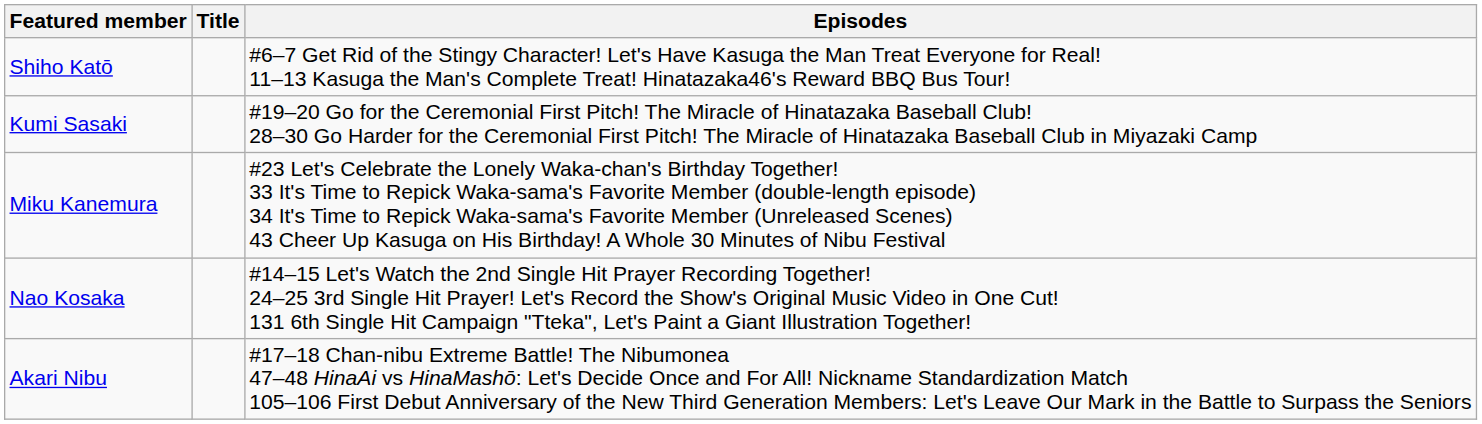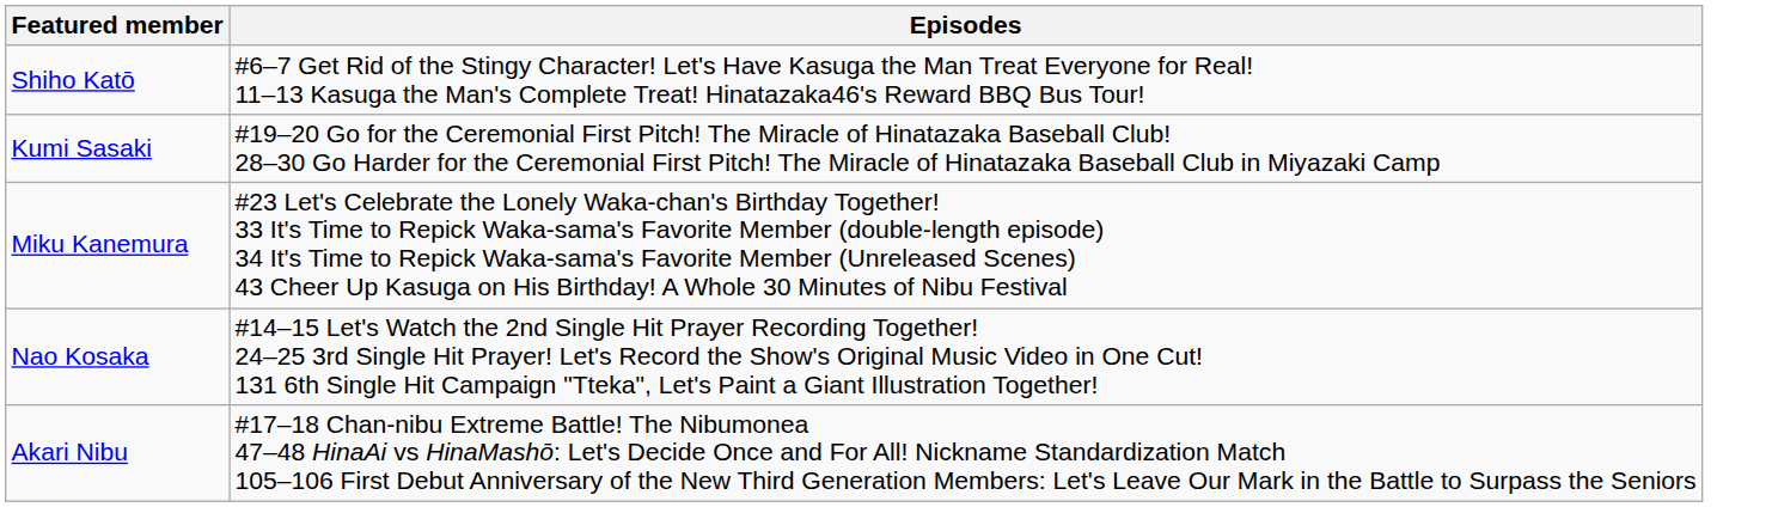- column: Title
